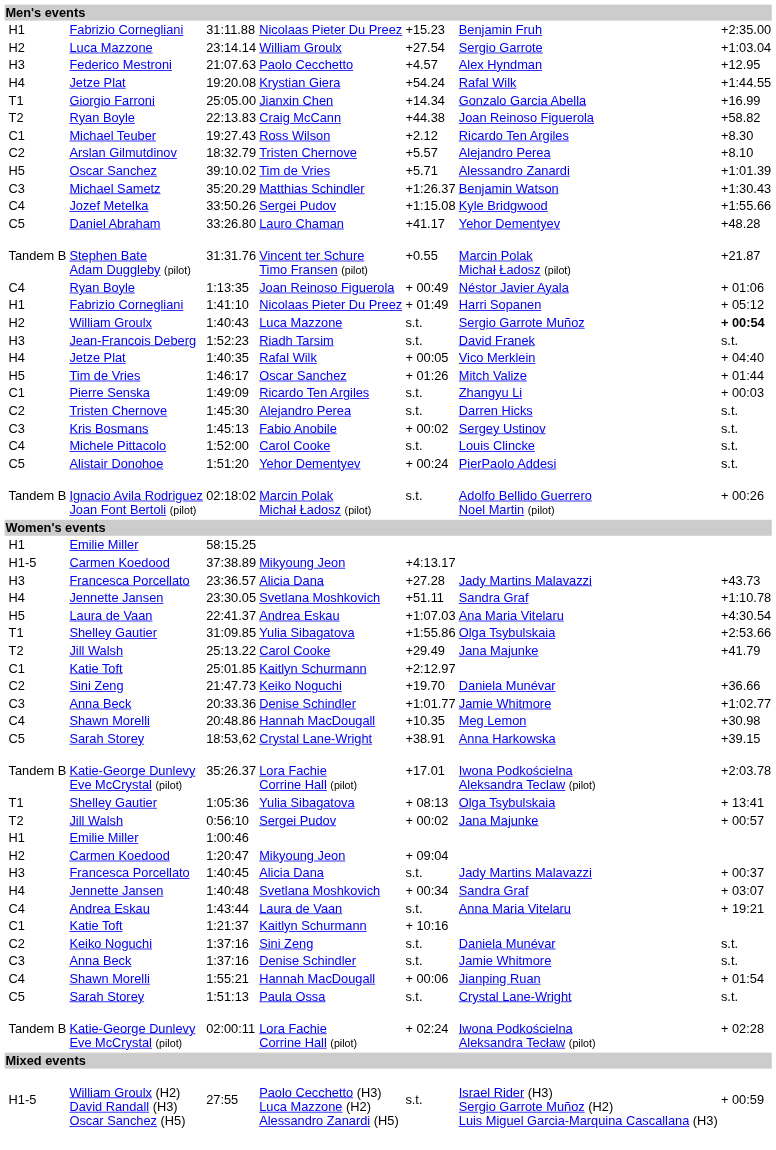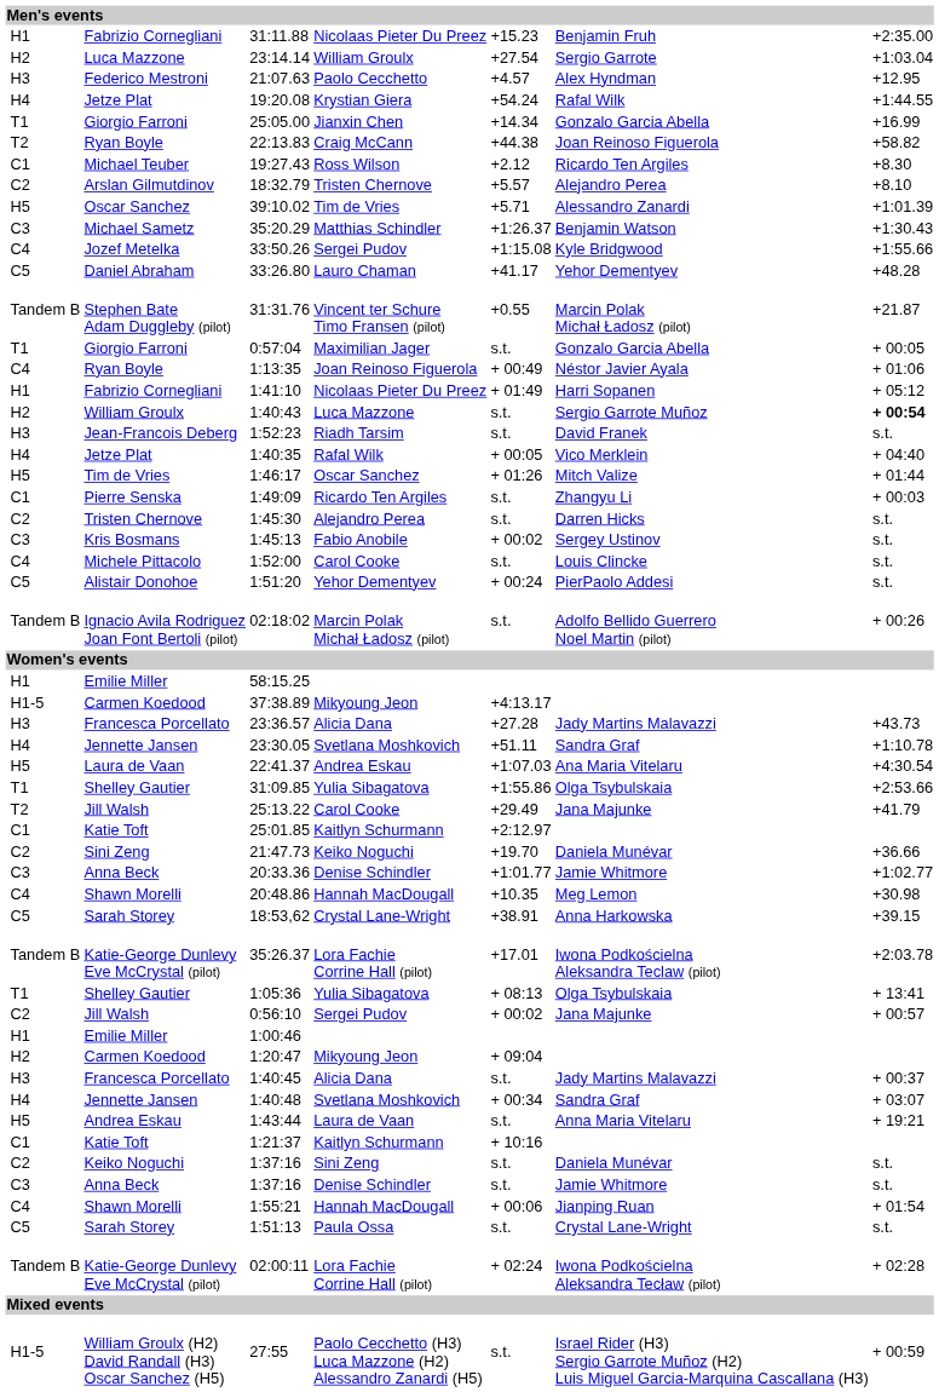+ row: T1 | Giorgio Farroni | 0:57:04 | Maximilian Jager | s.t. | Gonzalo Garcia Abella | + 00:05
0:56:10 | column 2: T2 -> C2
1:43:44 | column 2: C4 -> H5
